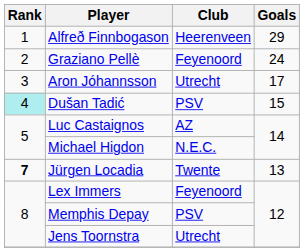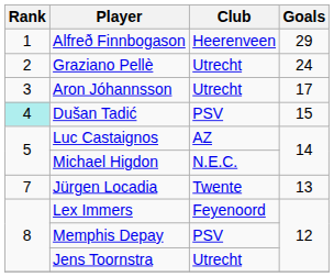Graziano Pellè | Club: Feyenoord -> Utrecht
Jürgen Locadia | Rank: bold -> normal
